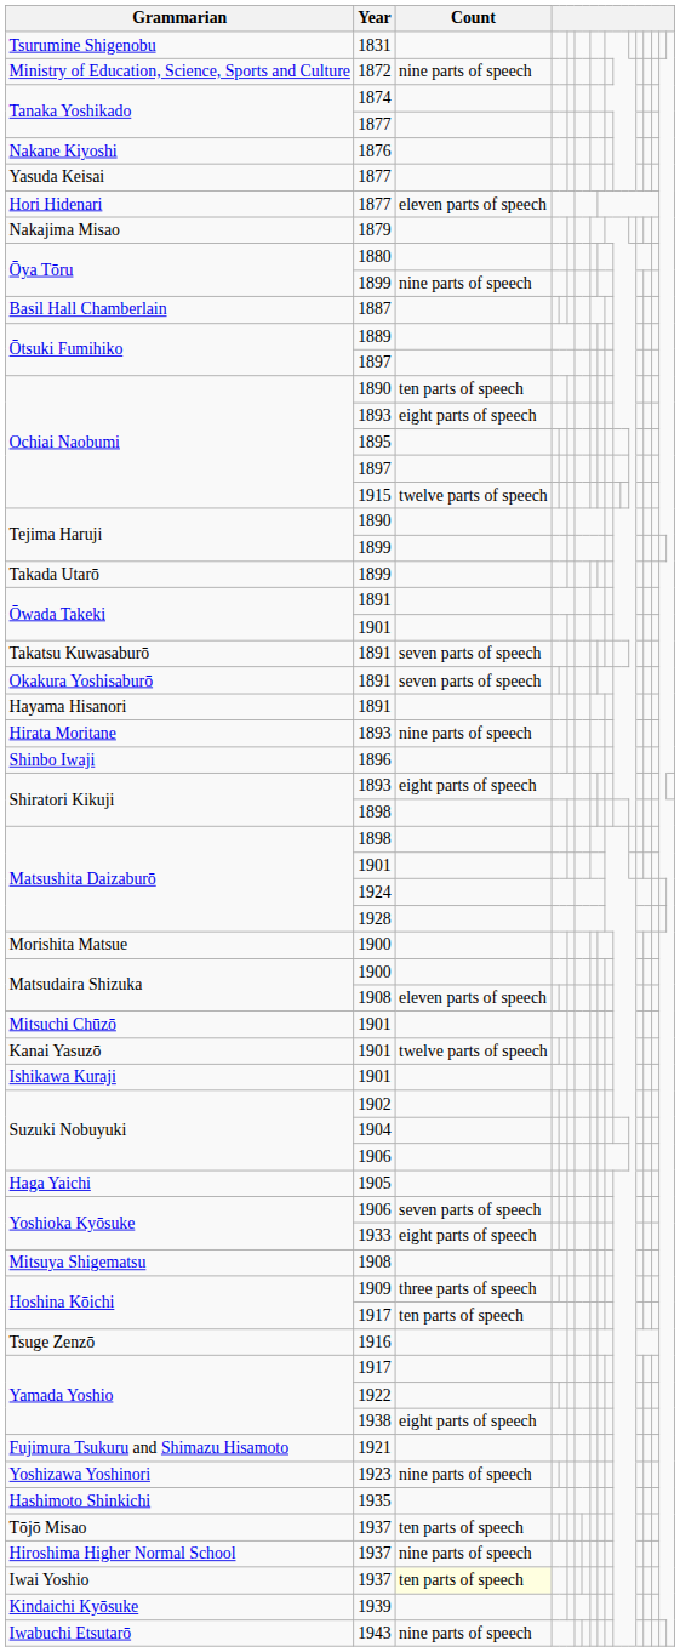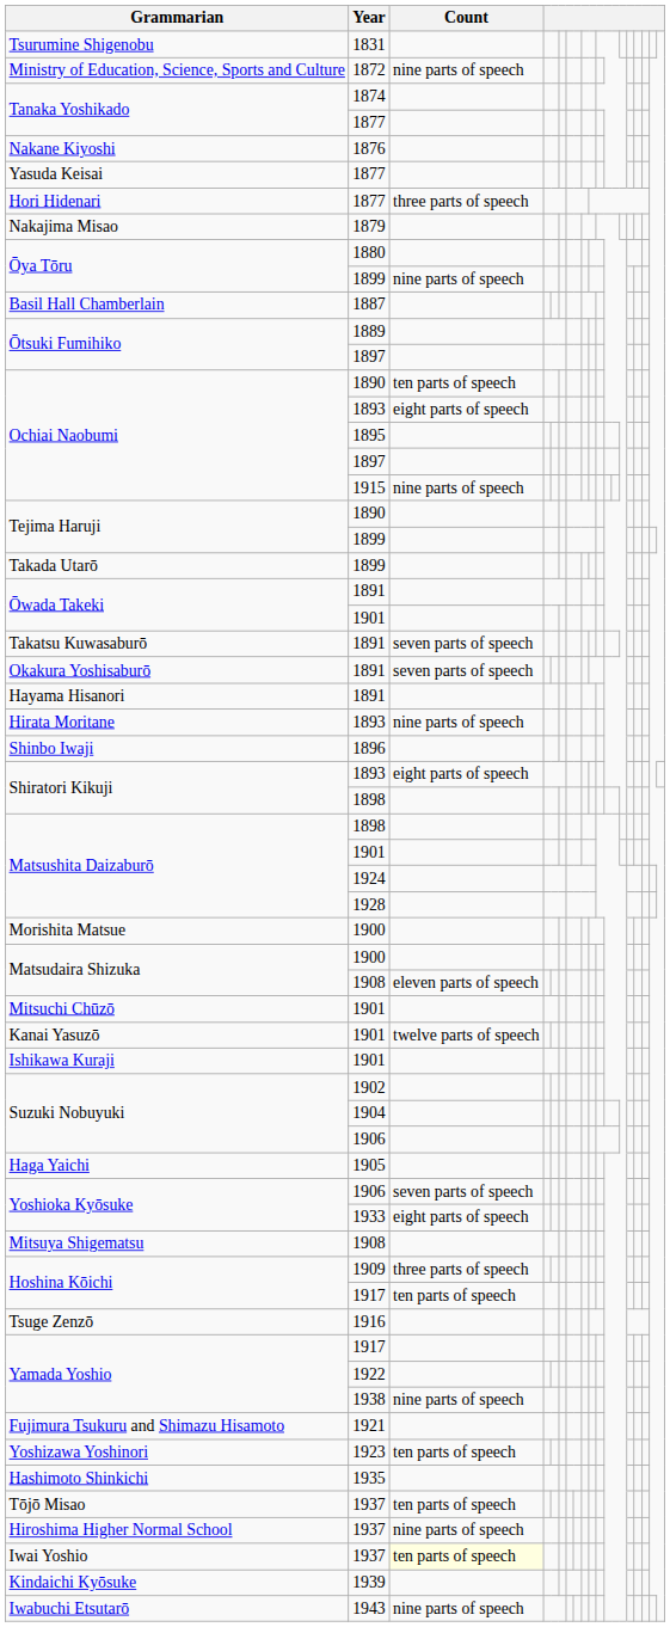Hori Hidenari | Count: eleven parts of speech -> three parts of speech
Ochiai Naobumi / 1915 | Count: twelve parts of speech -> nine parts of speech
Yamada Yoshio / 1938 | Count: eight parts of speech -> nine parts of speech
Yoshizawa Yoshinori | Count: nine parts of speech -> ten parts of speech
